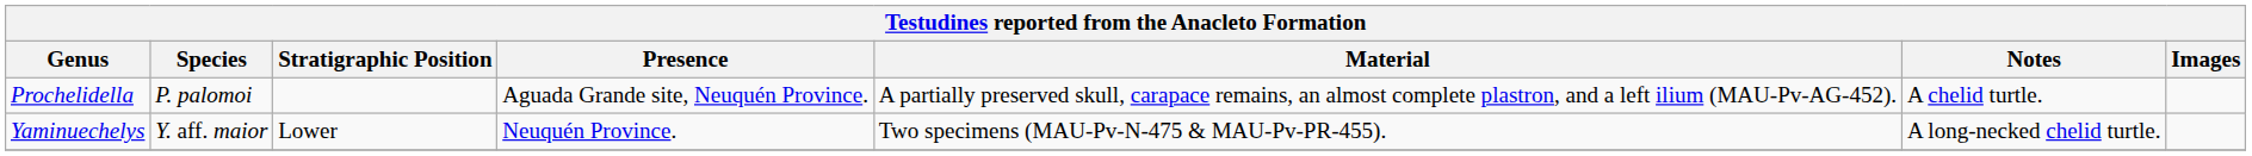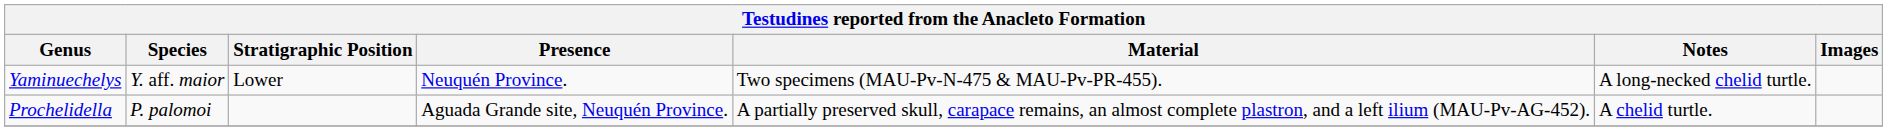rows swapped: Prochelidella <-> Yaminuechelys
